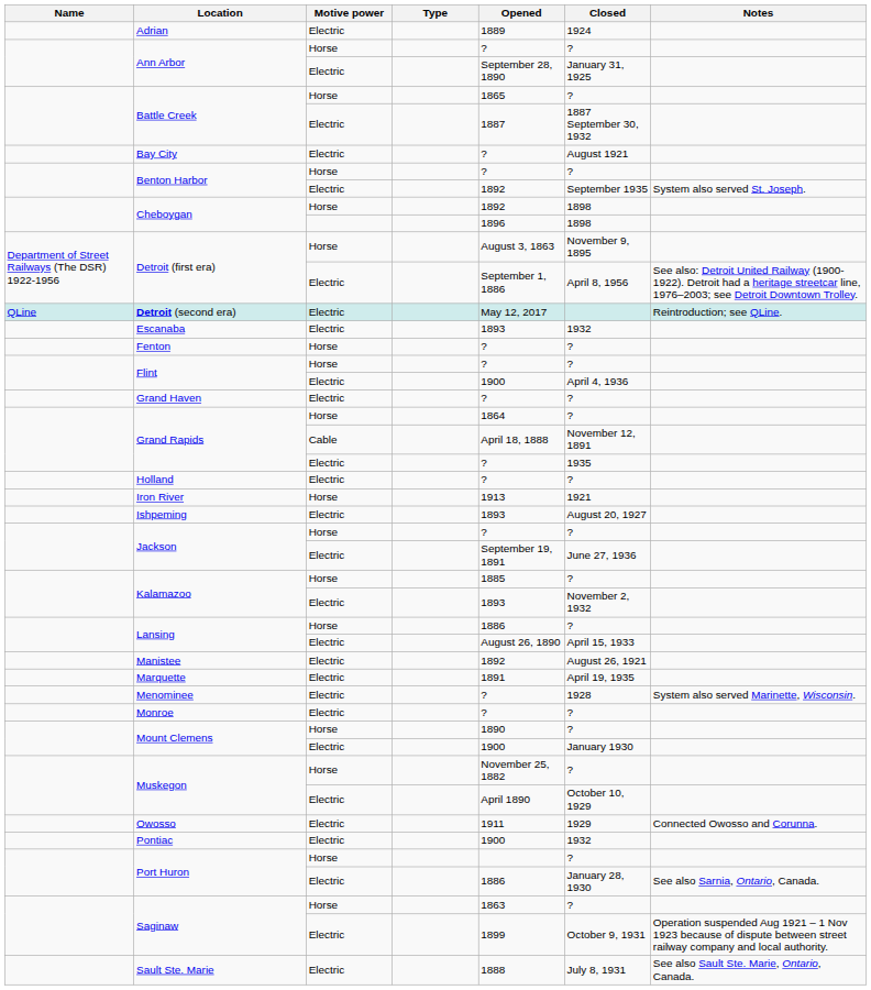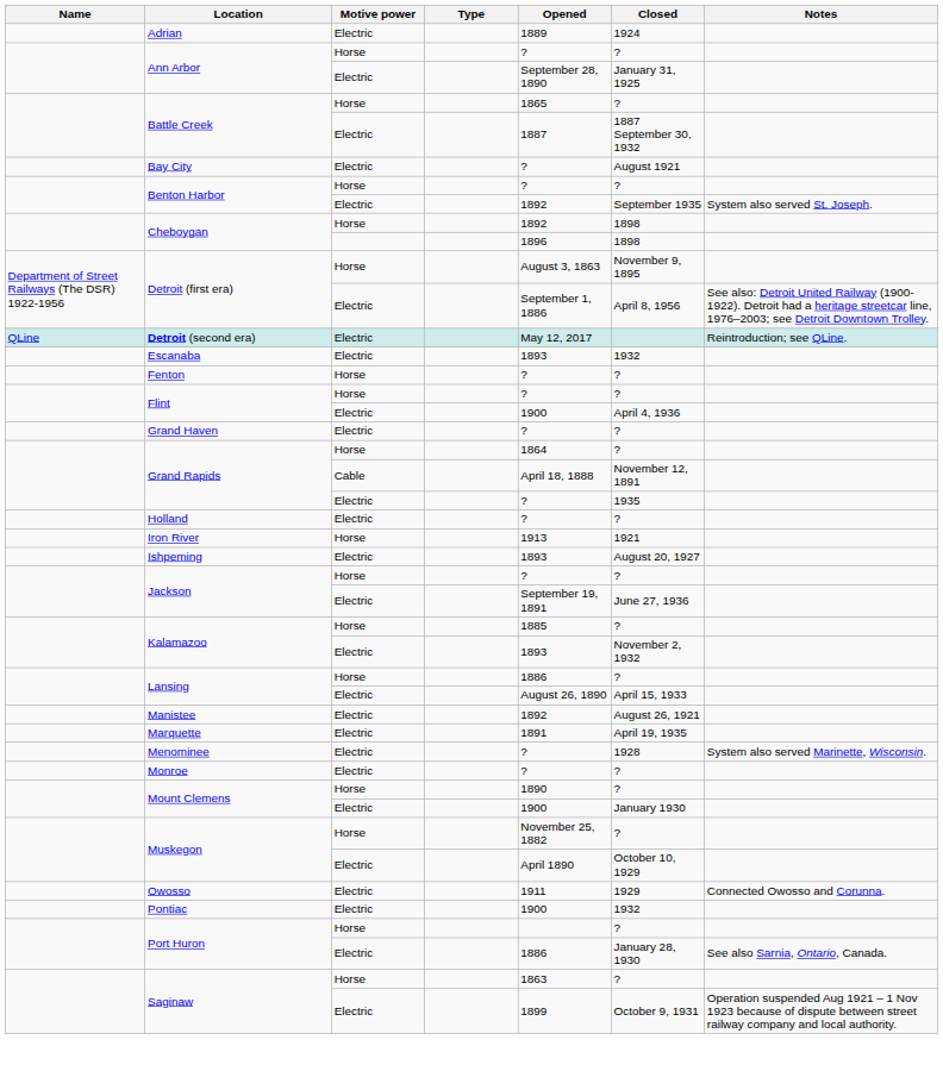- row: Sault Ste. Marie | Electric | 1888 | July 8, 1931 | See also Sault Ste. Marie, Ontario, Canada.
